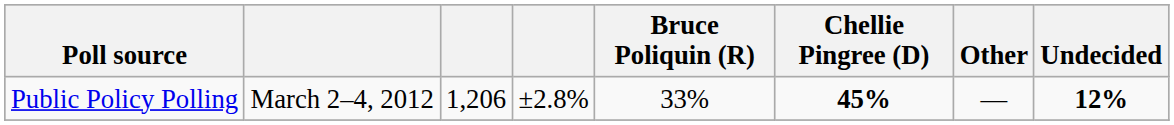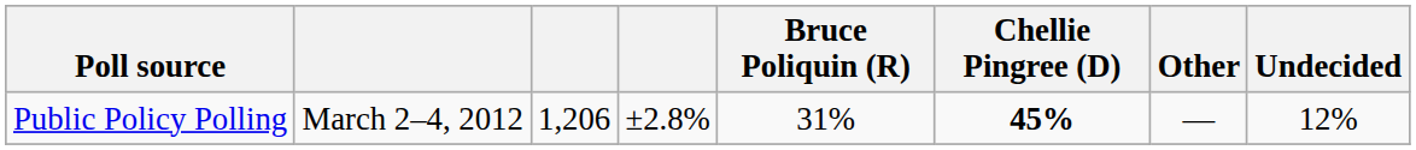Public Policy Polling | Bruce Poliquin (R): 33% -> 31%
Public Policy Polling | Undecided: bold -> normal
